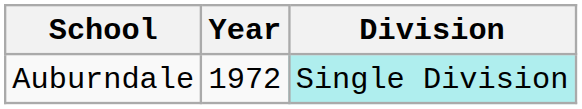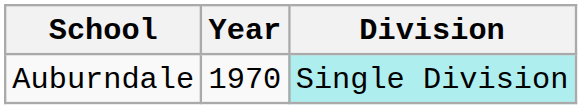Auburndale | Year: 1972 -> 1970
